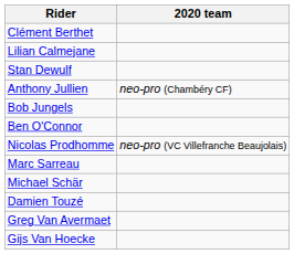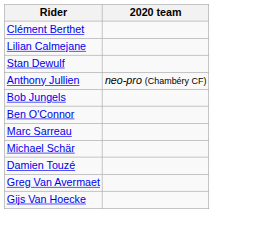- row: Nicolas Prodhomme | neo-pro (VC Villefranche Beaujolais)
